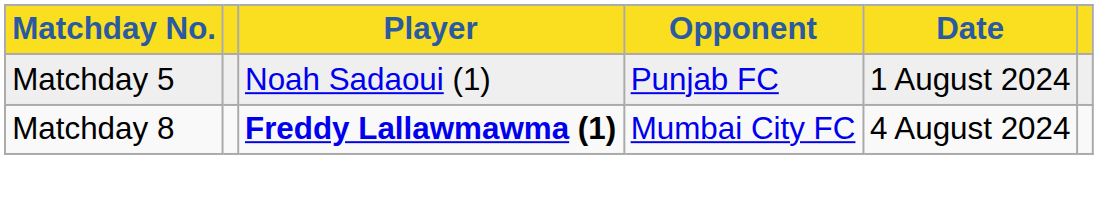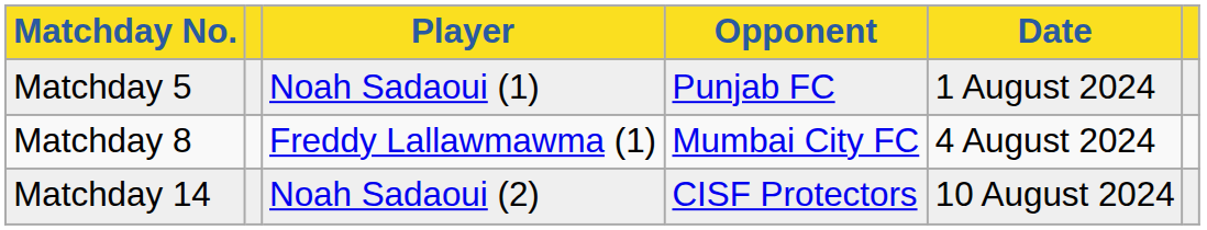Matchday 8 | Player: bold -> normal
+ row: Matchday 14 | Noah Sadaoui (2) | CISF Protectors | 10 August 2024
